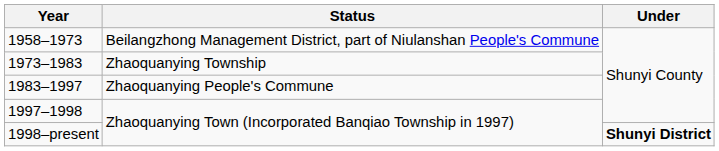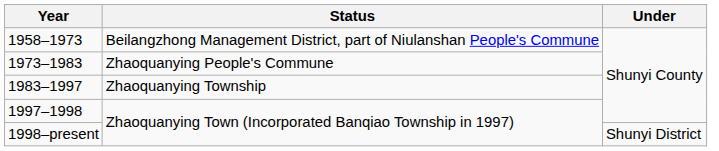1973–1983 | Status: Zhaoquanying Township -> Zhaoquanying People's Commune
1983–1997 | Status: Zhaoquanying People's Commune -> Zhaoquanying Township
1998–present | Under: bold -> normal
